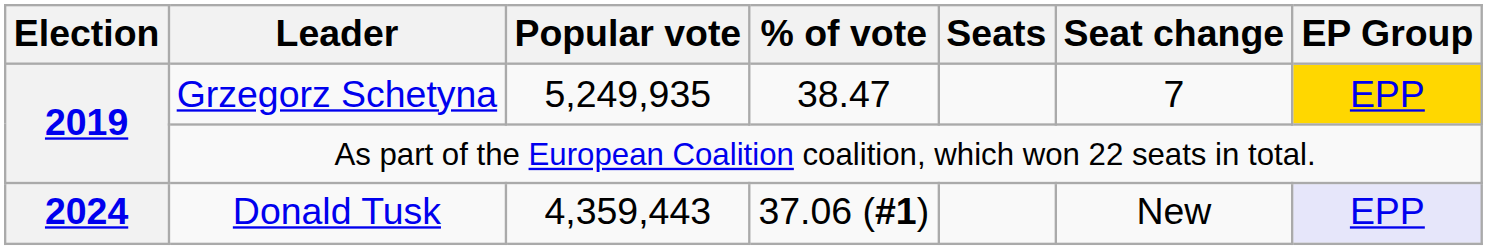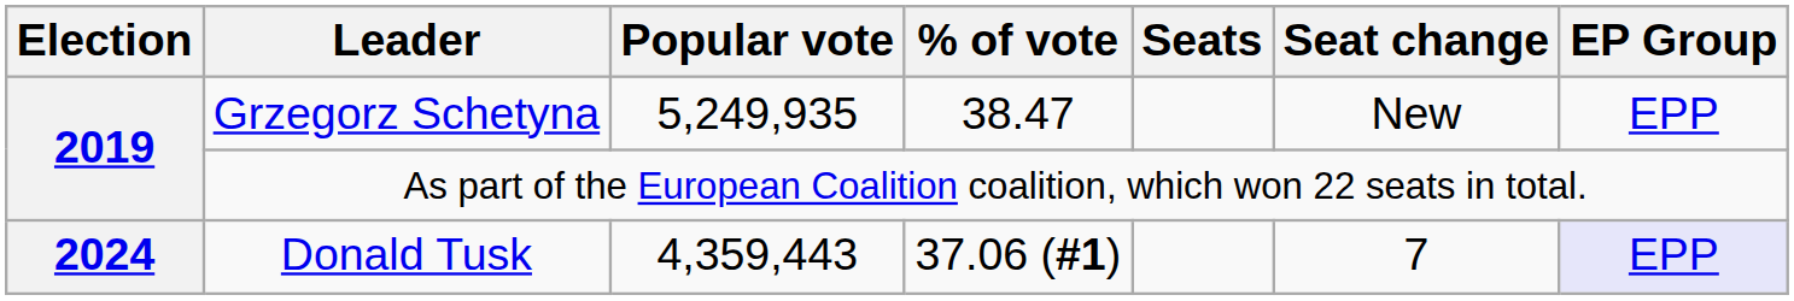Grzegorz Schetyna | Seat change: 7 -> New
Grzegorz Schetyna | EP Group: gold background -> no background
Donald Tusk | Seat change: New -> 7
